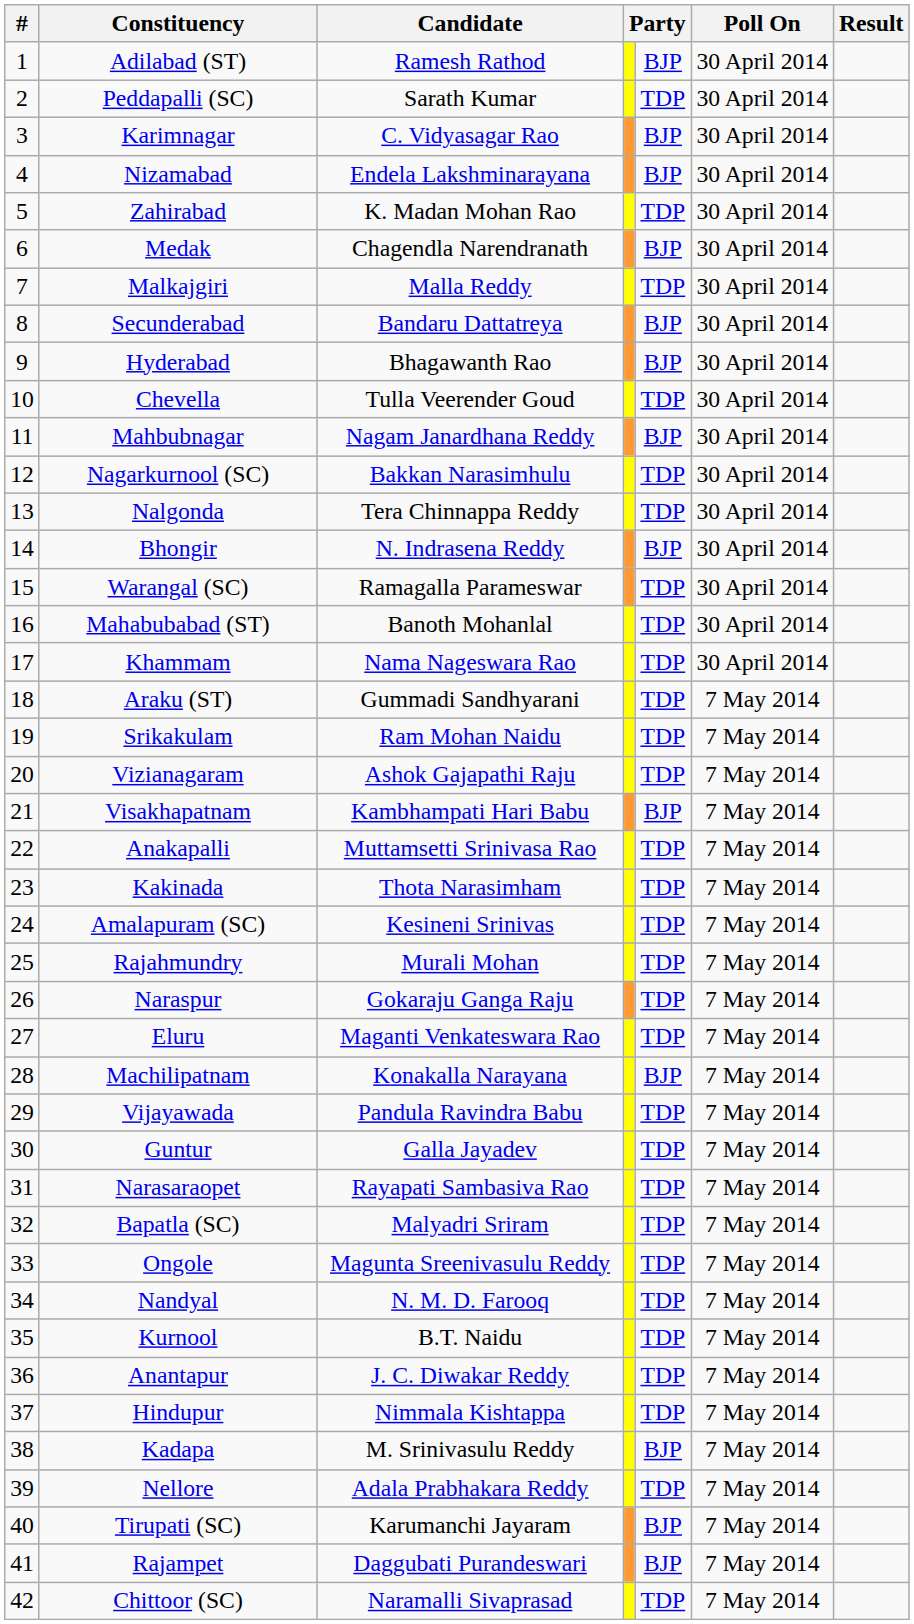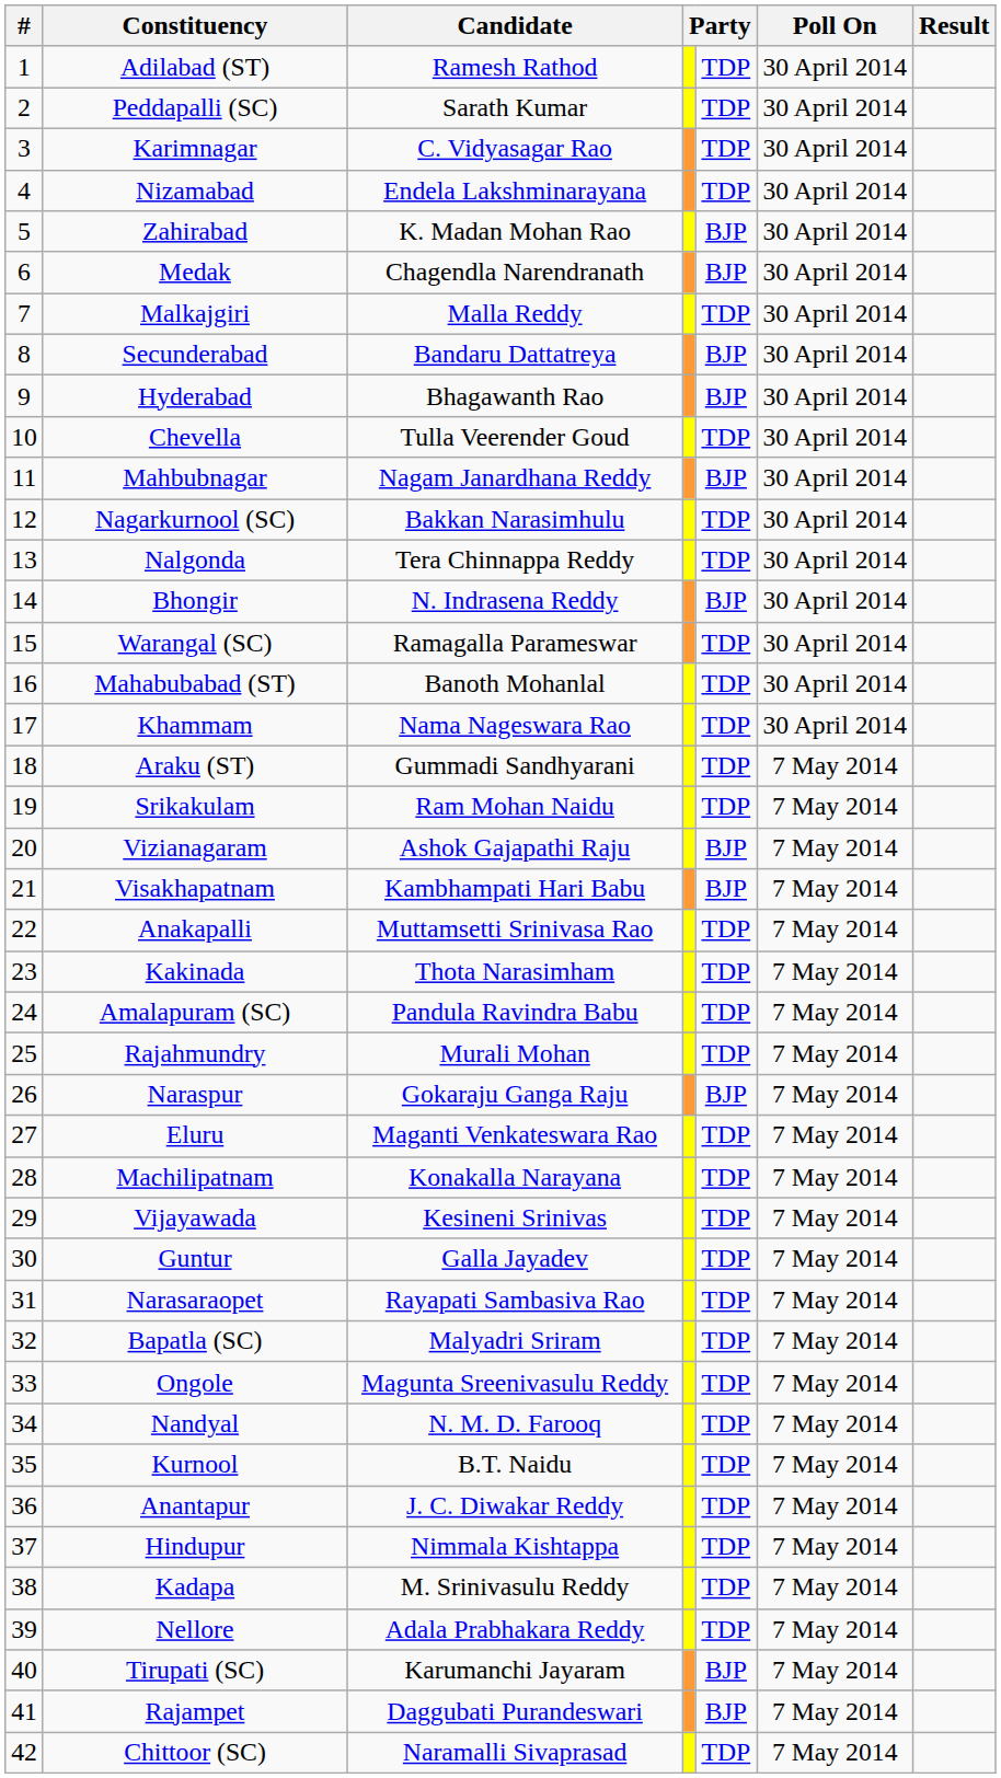Adilabad (ST) | column 5: BJP -> TDP
Karimnagar | column 5: BJP -> TDP
Nizamabad | column 5: BJP -> TDP
Zahirabad | column 5: TDP -> BJP
Vizianagaram | column 5: TDP -> BJP
Amalapuram (SC) | Candidate: Kesineni Srinivas -> Pandula Ravindra Babu
Naraspur | column 5: TDP -> BJP
Machilipatnam | column 5: BJP -> TDP
Vijayawada | Candidate: Pandula Ravindra Babu -> Kesineni Srinivas
Kadapa | column 5: BJP -> TDP
